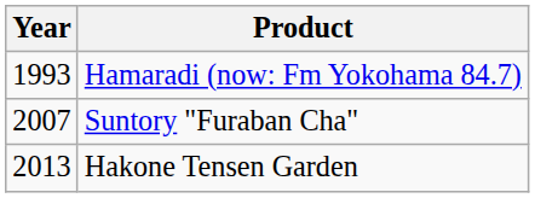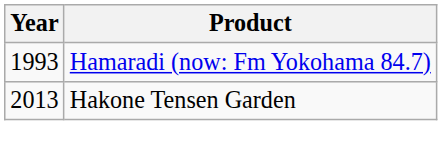- row: 2007 | Suntory "Furaban Cha"
